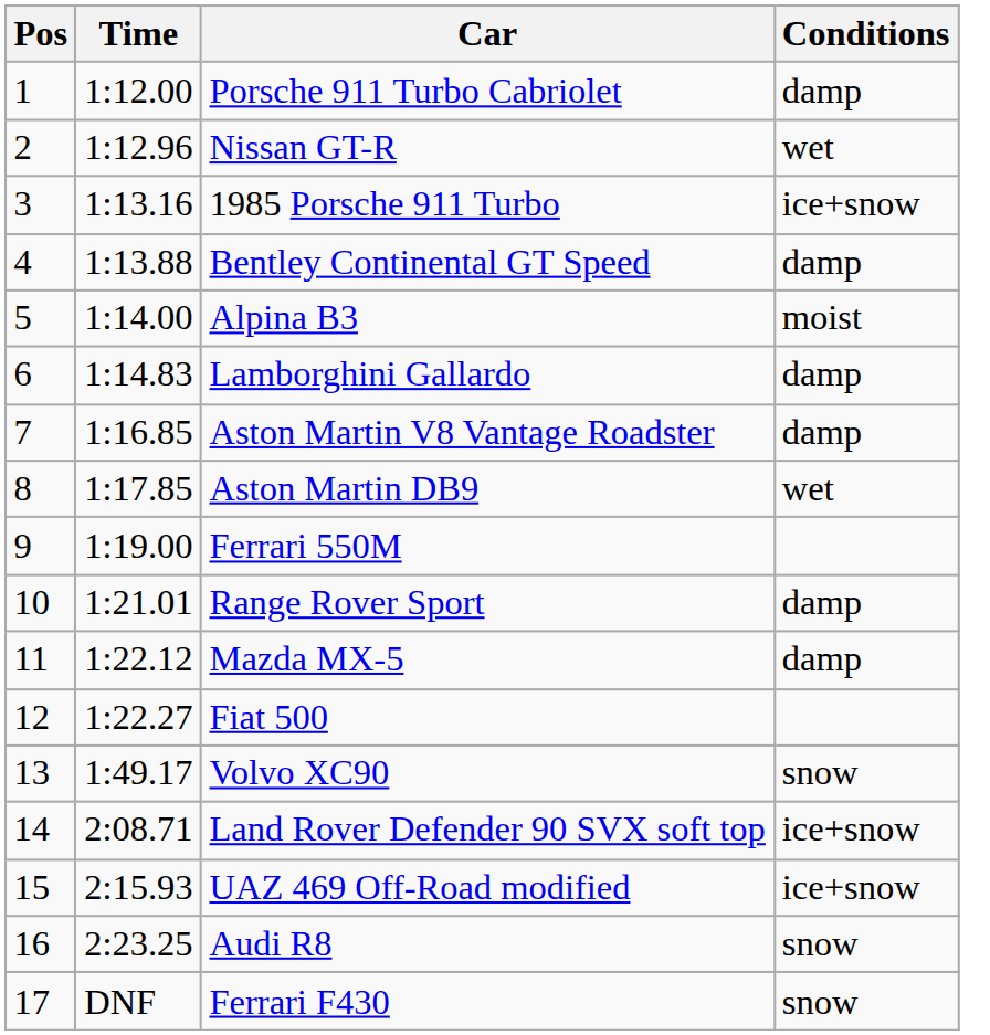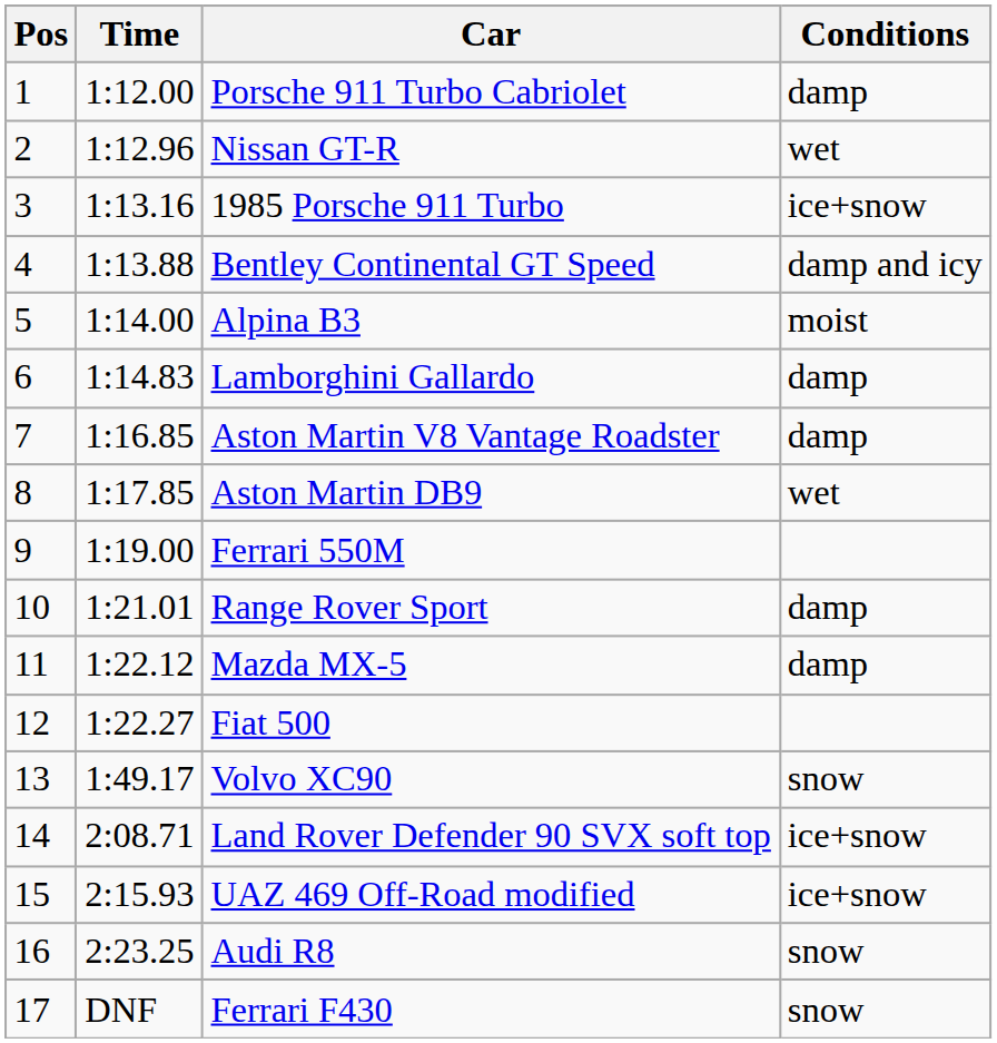Bentley Continental GT Speed | Conditions: damp -> damp and icy
